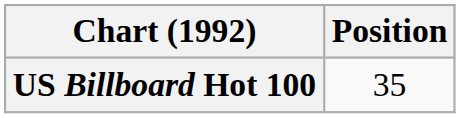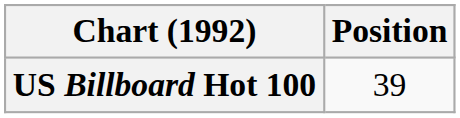US Billboard Hot 100 | Position: 35 -> 39
